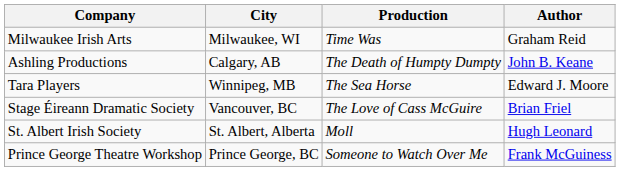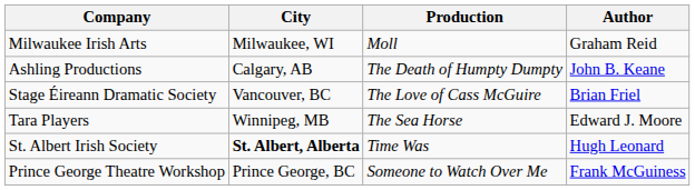Milwaukee Irish Arts | Production: Time Was -> Moll
rows swapped: Tara Players <-> Stage Éireann Dramatic Society
St. Albert Irish Society | City: normal -> bold
St. Albert Irish Society | Production: Moll -> Time Was
